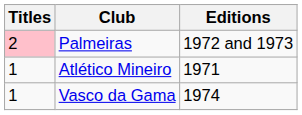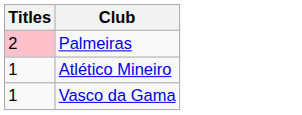- column: Editions | 1972 and 1973 | 1971 | 1974
